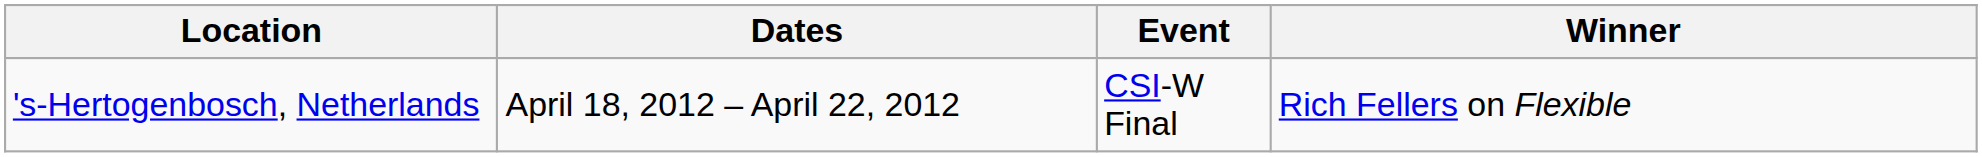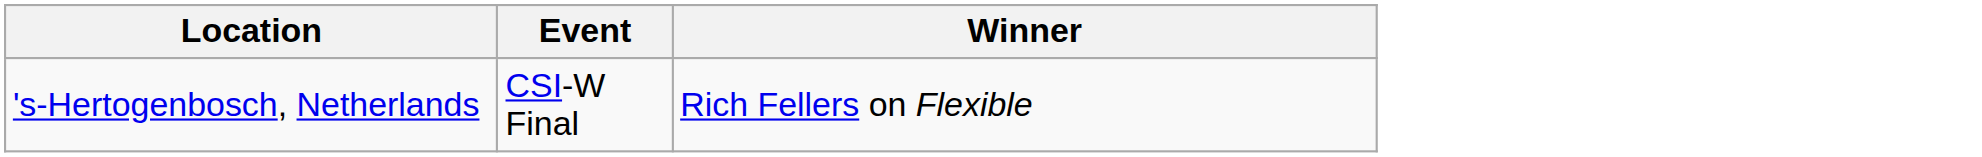- column: Dates | April 18, 2012 – April 22, 2012
